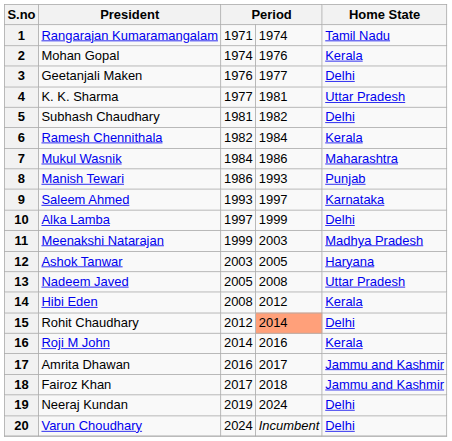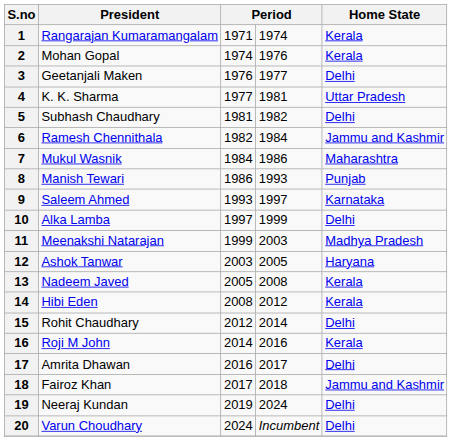1 | Home State: Tamil Nadu -> Kerala
6 | Home State: Kerala -> Jammu and Kashmir
13 | Home State: Uttar Pradesh -> Kerala
15 | column 4: lightsalmon background -> no background
17 | Home State: Jammu and Kashmir -> Delhi
